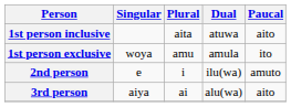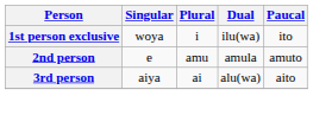- row: 1st person inclusive | aita | atuwa | aito
1st person exclusive | Plural: amu -> i
1st person exclusive | Dual: amula -> ilu(wa)
2nd person | Plural: i -> amu
2nd person | Dual: ilu(wa) -> amula
